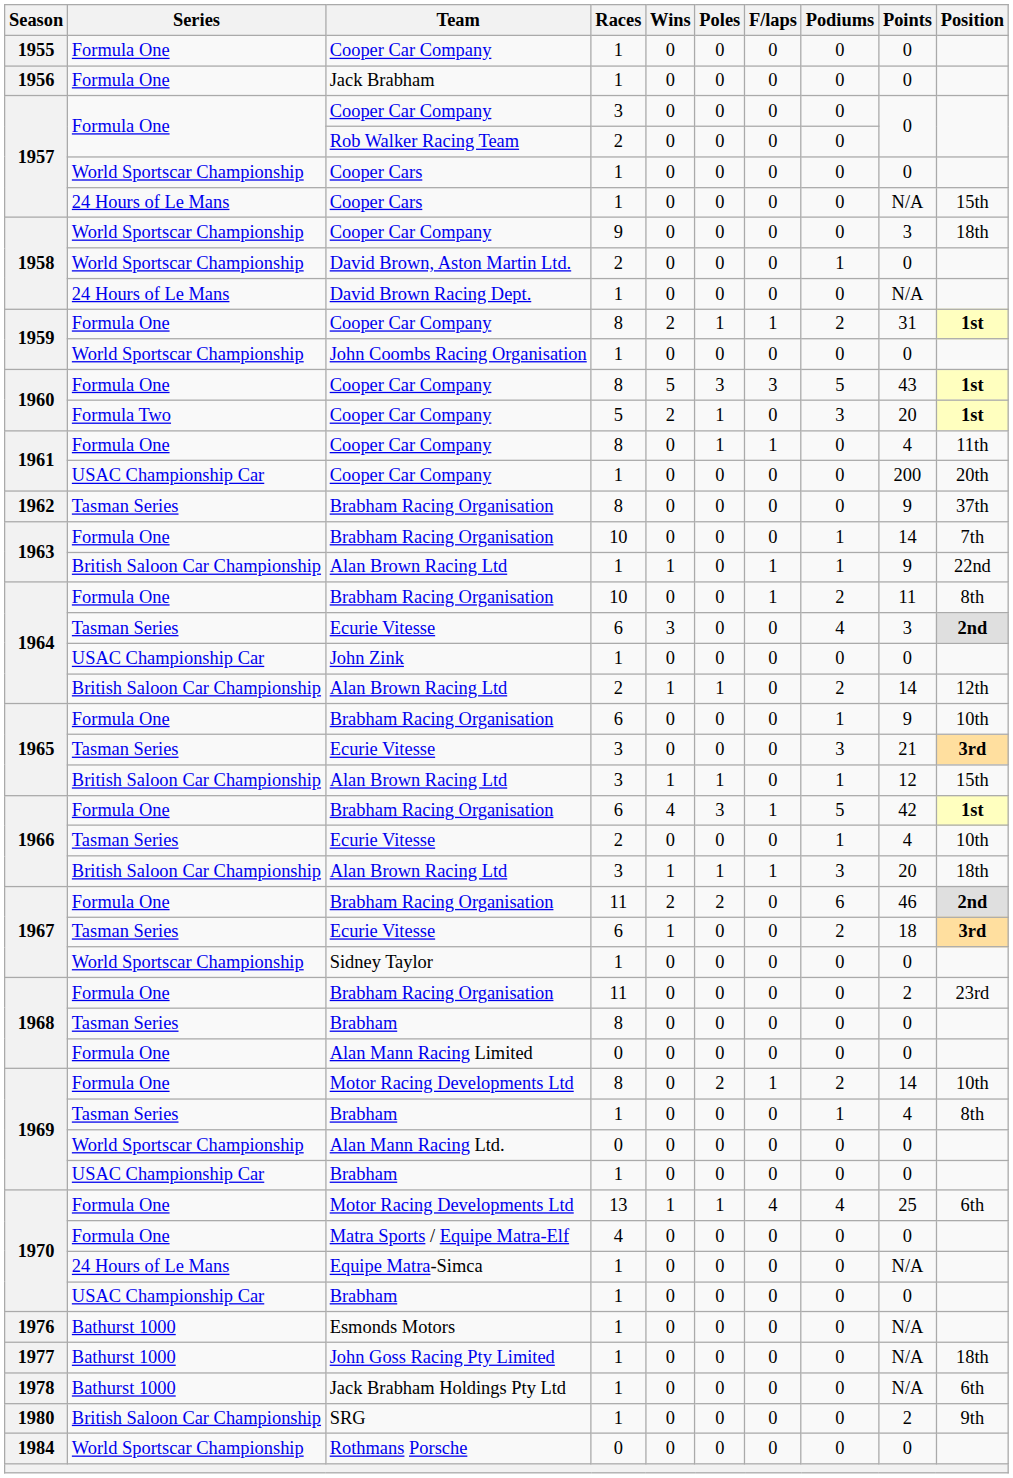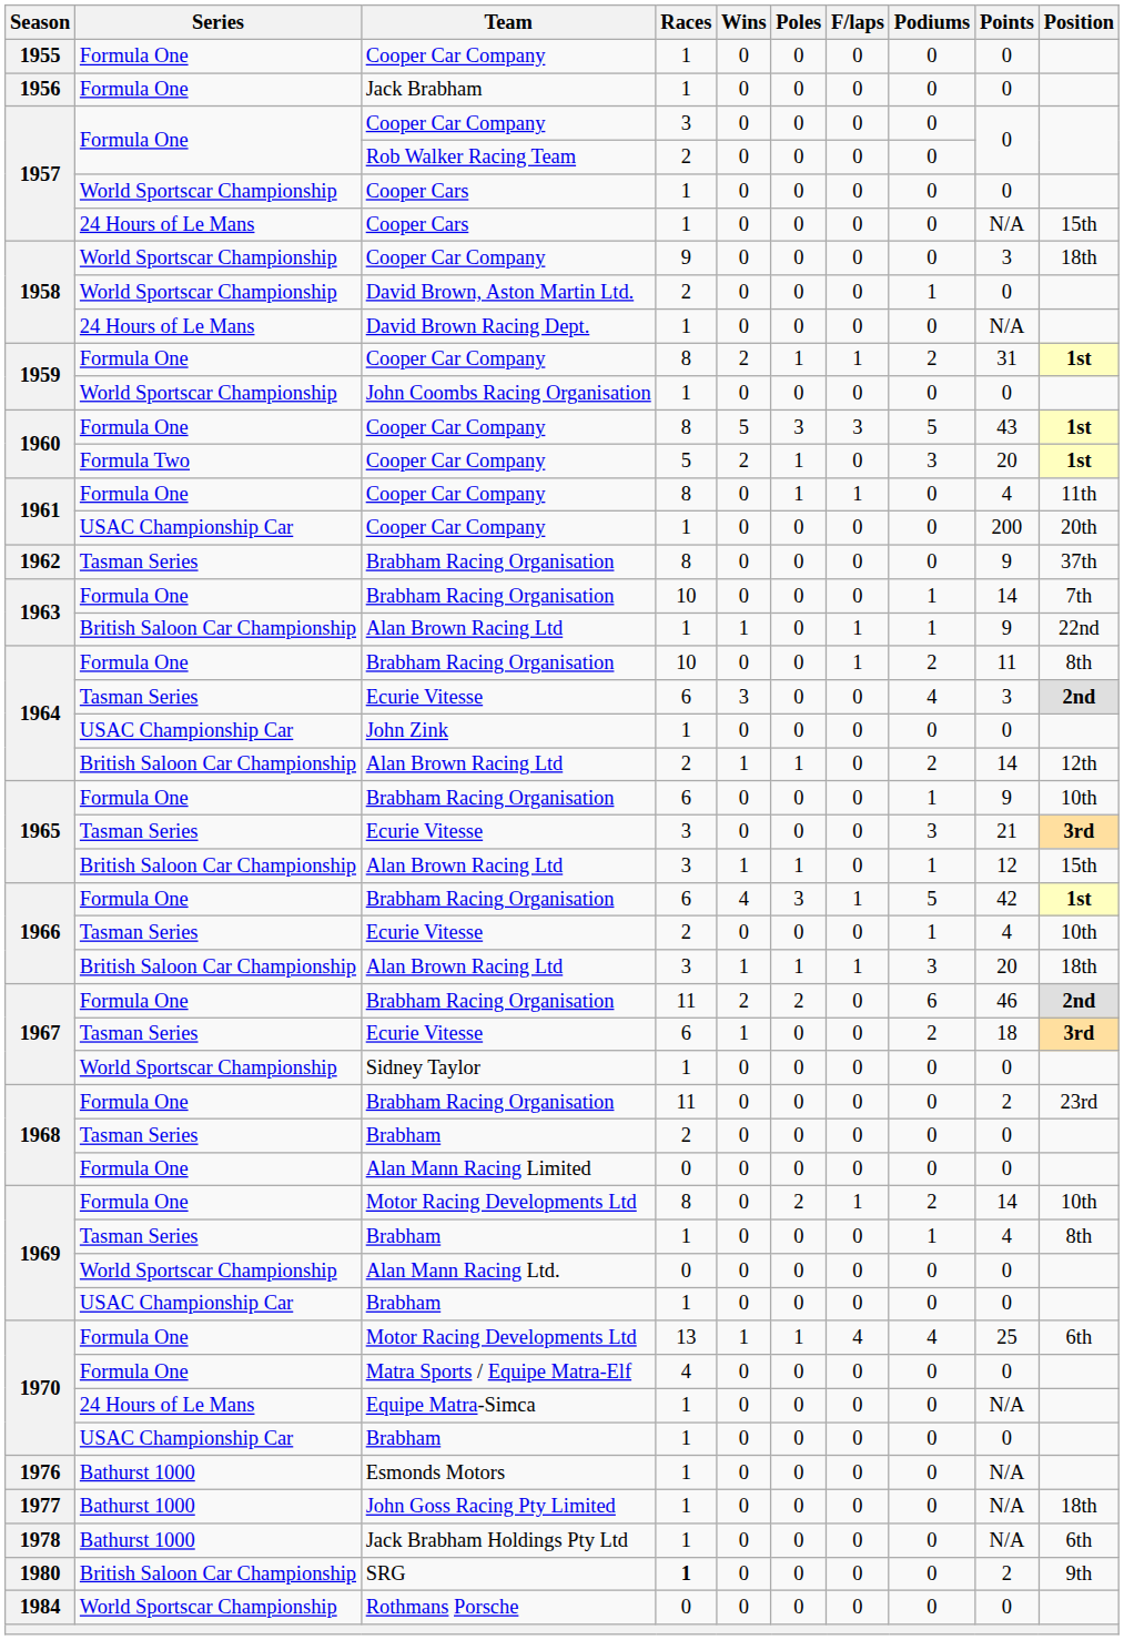1968 / Brabham | Races: 8 -> 2
SRG | Races: normal -> bold
